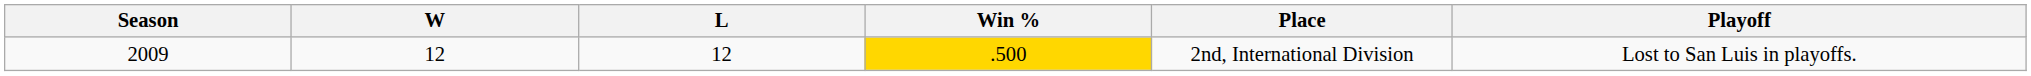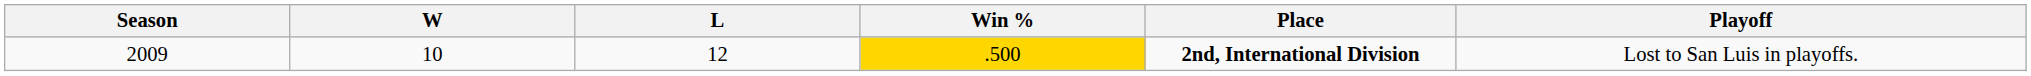2009 | W: 12 -> 10
2009 | Place: normal -> bold
